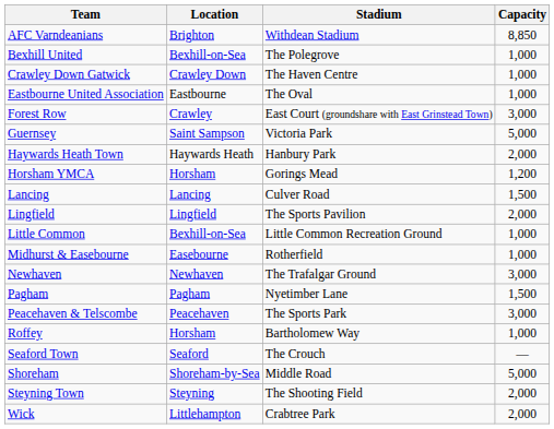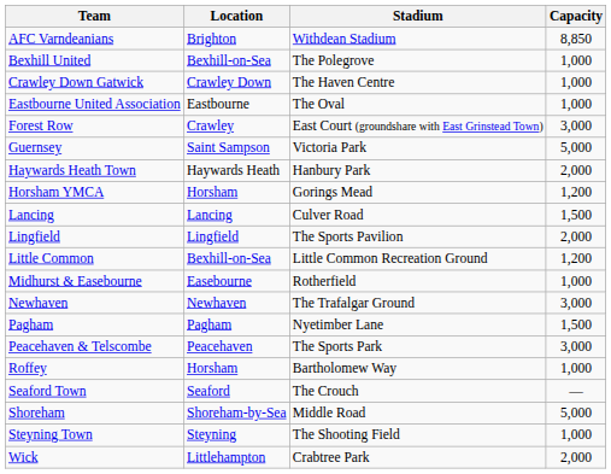Little Common | Capacity: 1,000 -> 1,200
Steyning Town | Capacity: 2,000 -> 1,000
